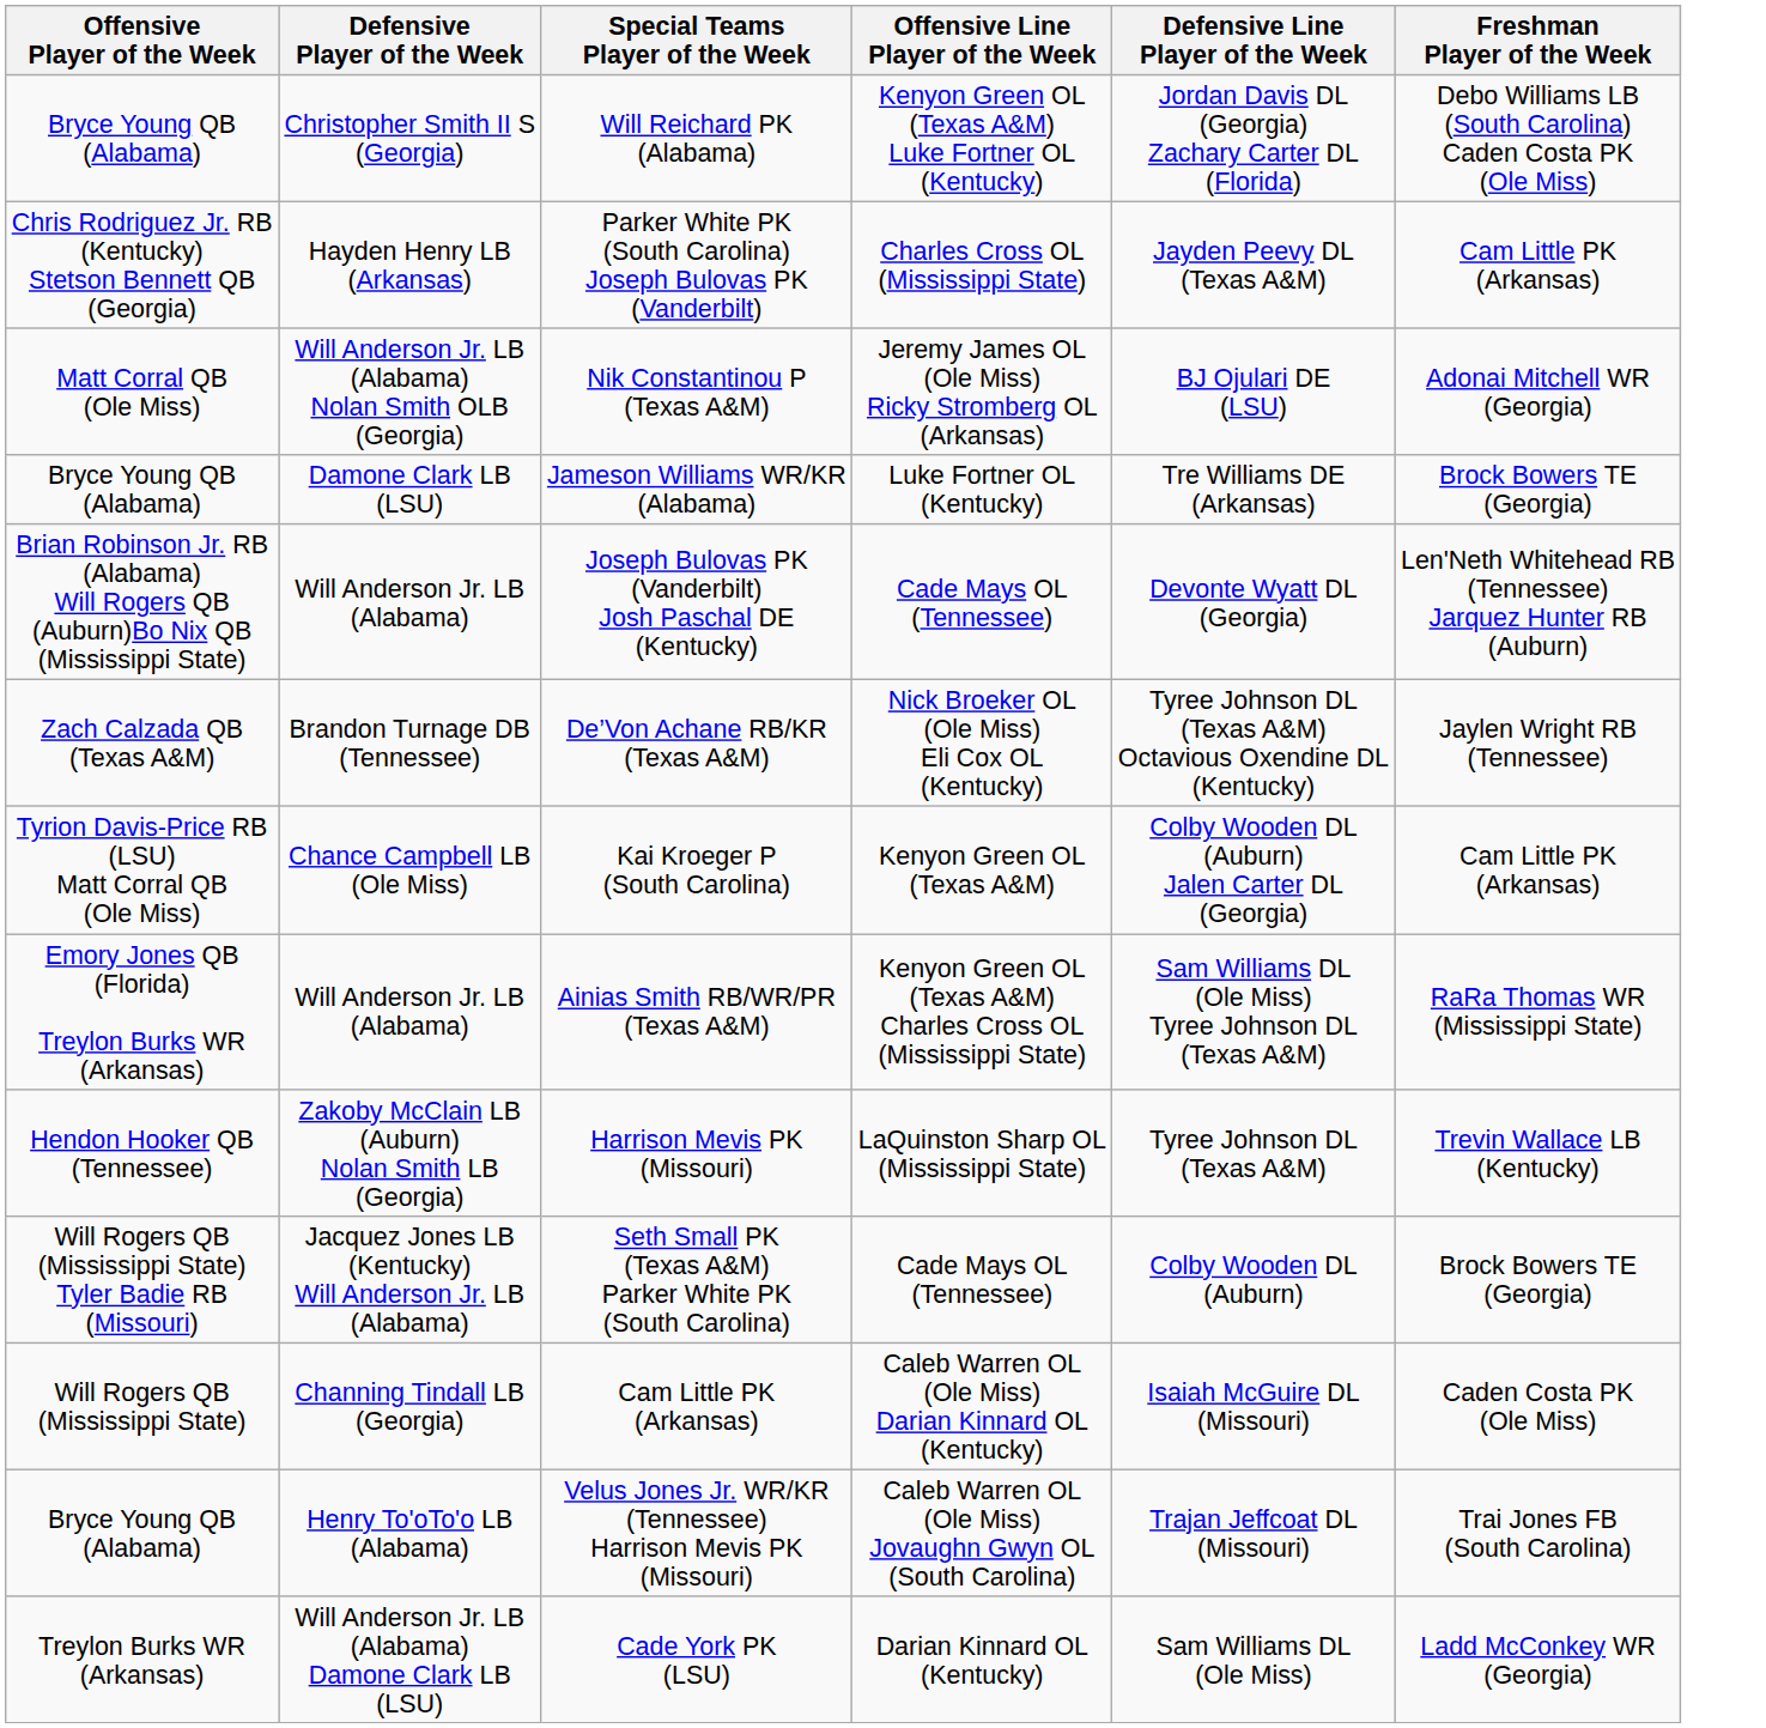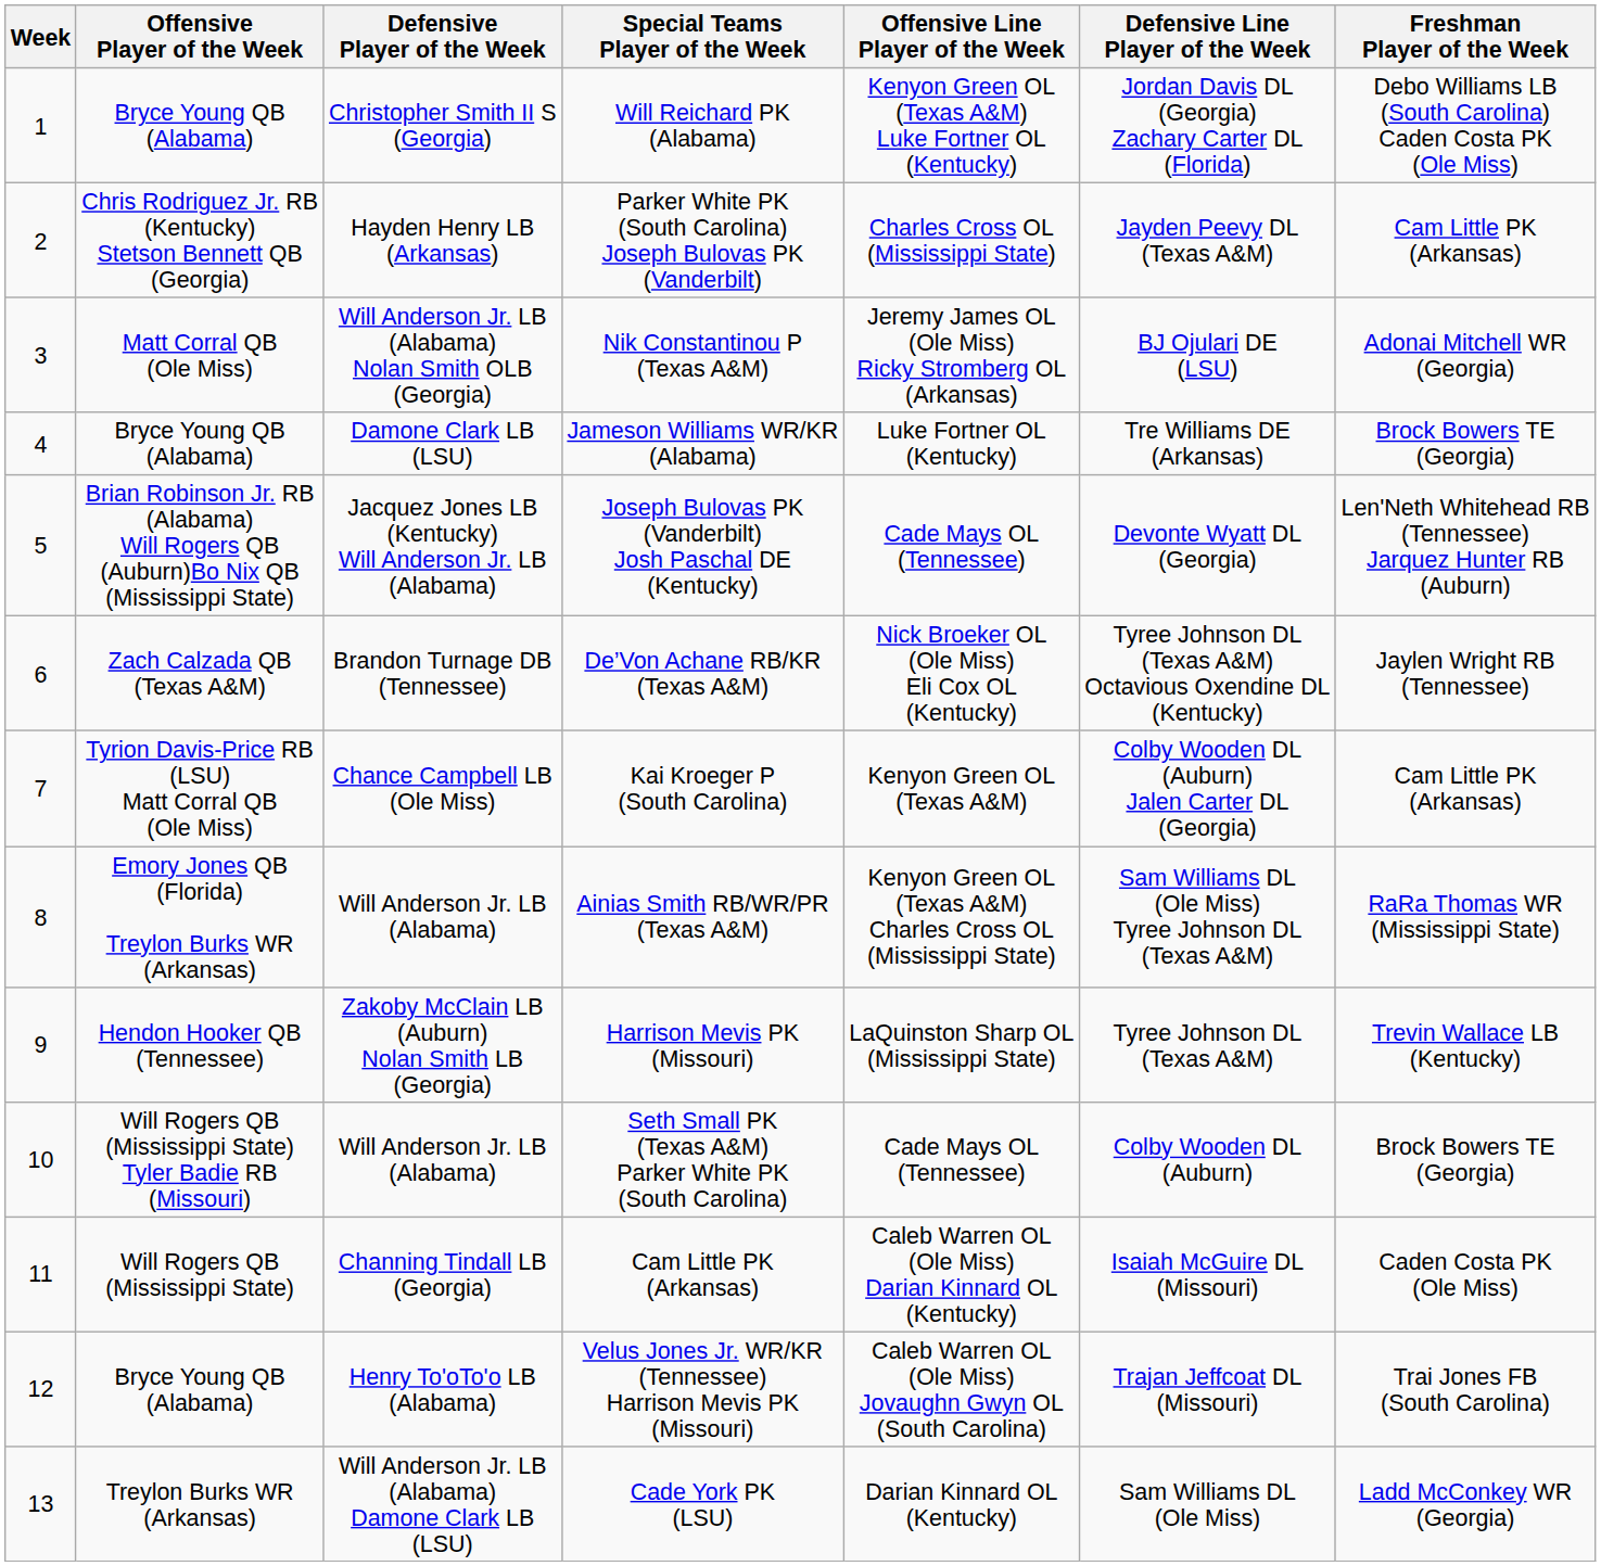+ column: Week | 1 | 2 | 3 | 4 | 5 | 6 | 7 | 8 | 9 | 10 | 11 | 12 | 13
Joseph Bulovas PK (Vanderbilt) Josh Paschal DE (Kentucky) | Defensive Player of the Week: Will Anderson Jr. LB (Alabama) -> Jacquez Jones LB (Kentucky) Will Anderson Jr. LB (Alabama)
Seth Small PK (Texas A&M) Parker White PK (South Carolina) | Defensive Player of the Week: Jacquez Jones LB (Kentucky) Will Anderson Jr. LB (Alabama) -> Will Anderson Jr. LB (Alabama)
